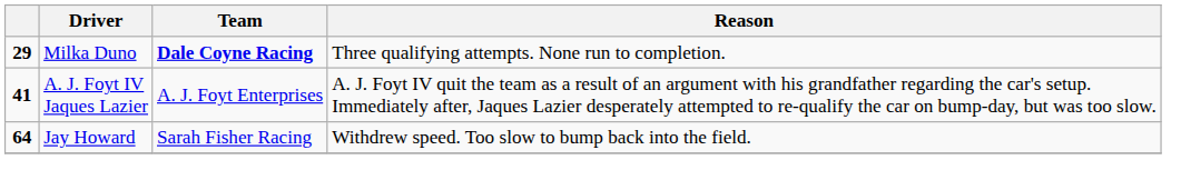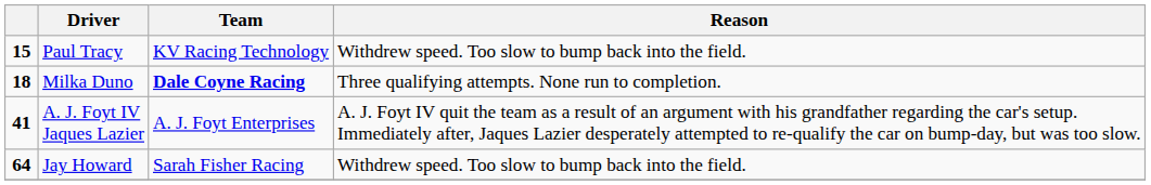+ row: 15 | Paul Tracy | KV Racing Technology | Withdrew speed. Too slow to bump back into the field.
Milka Duno | column 1: 29 -> 18
